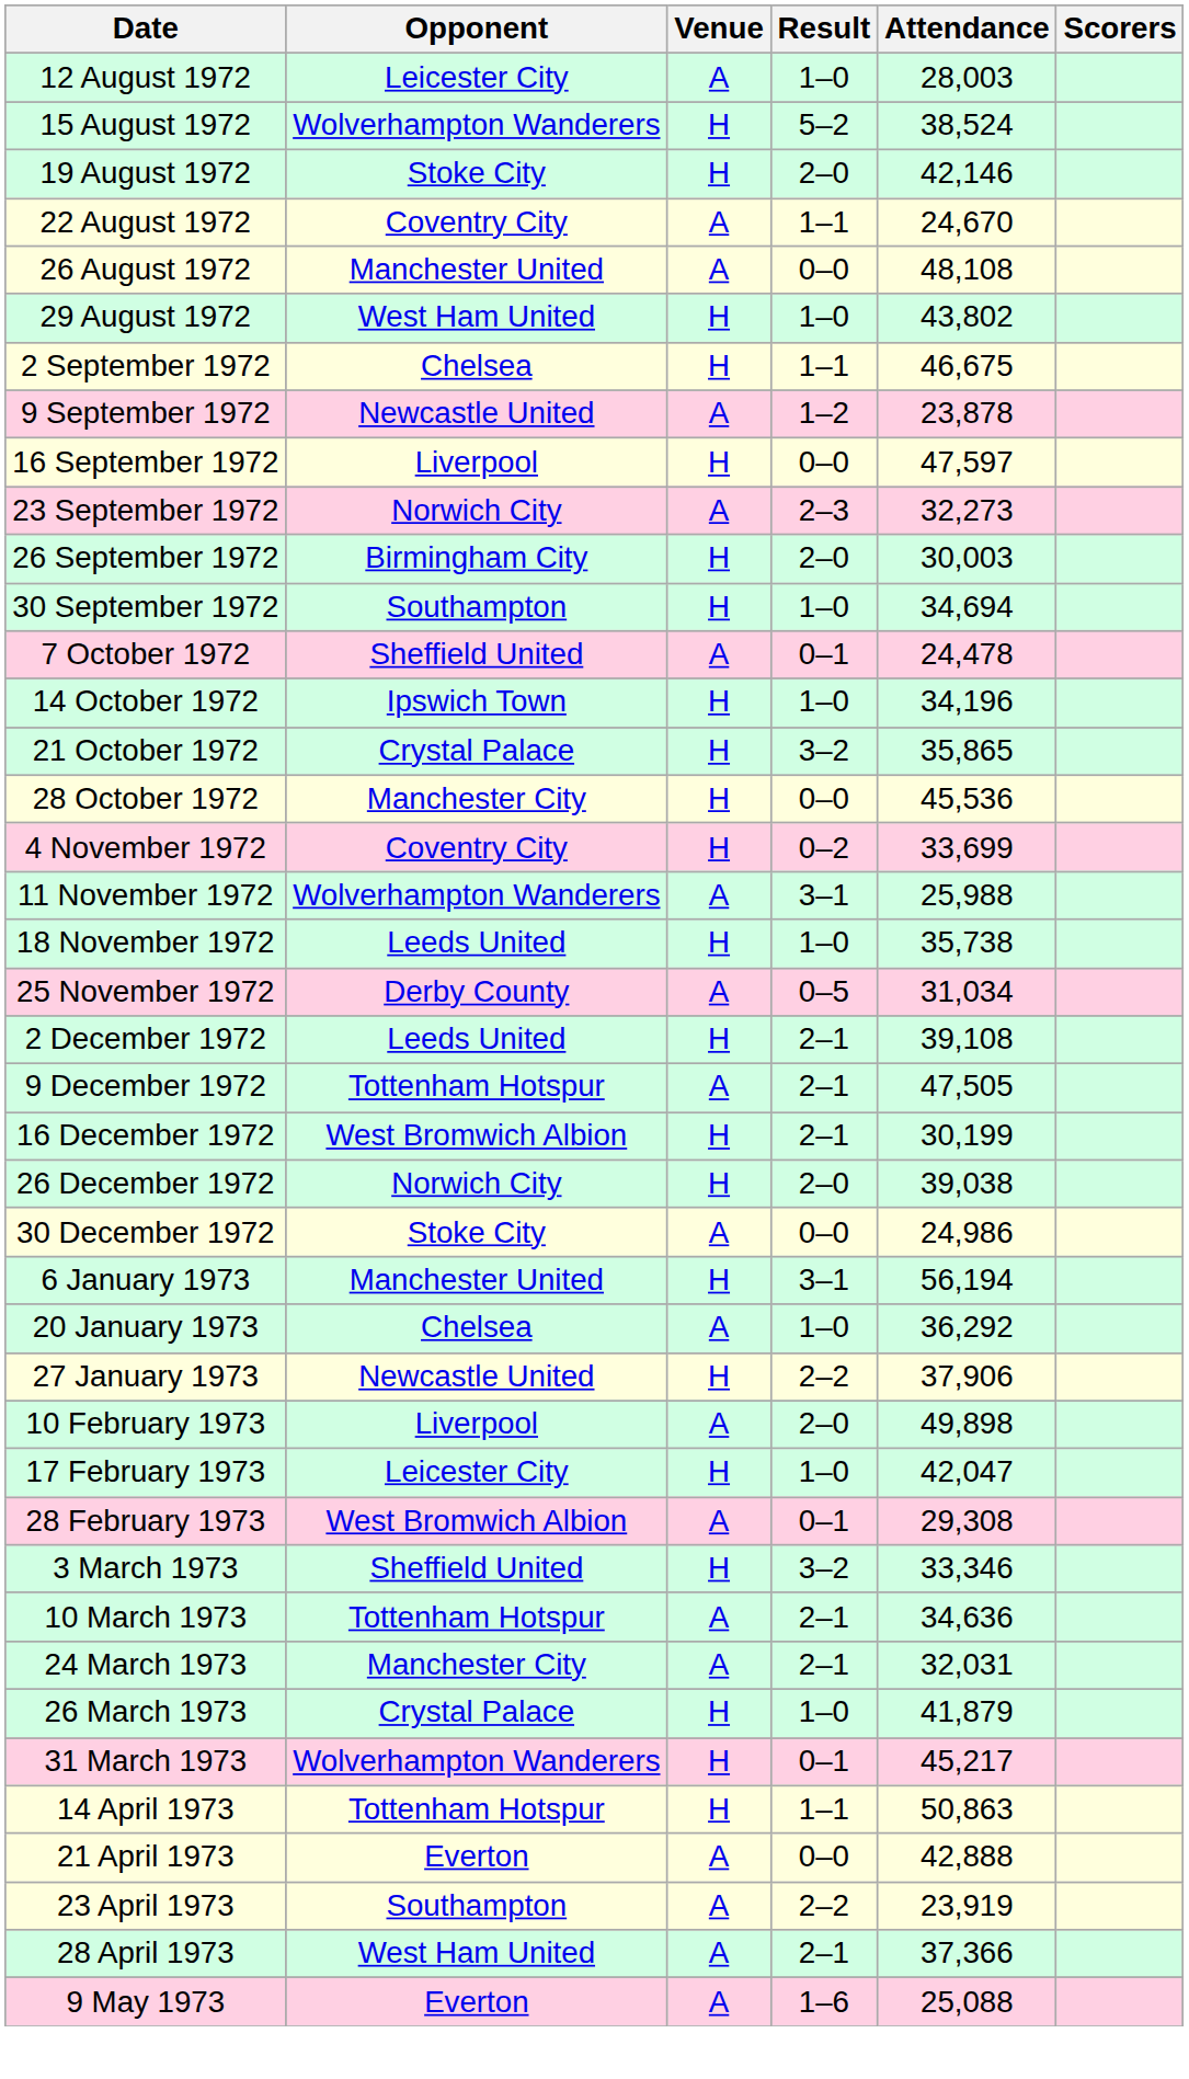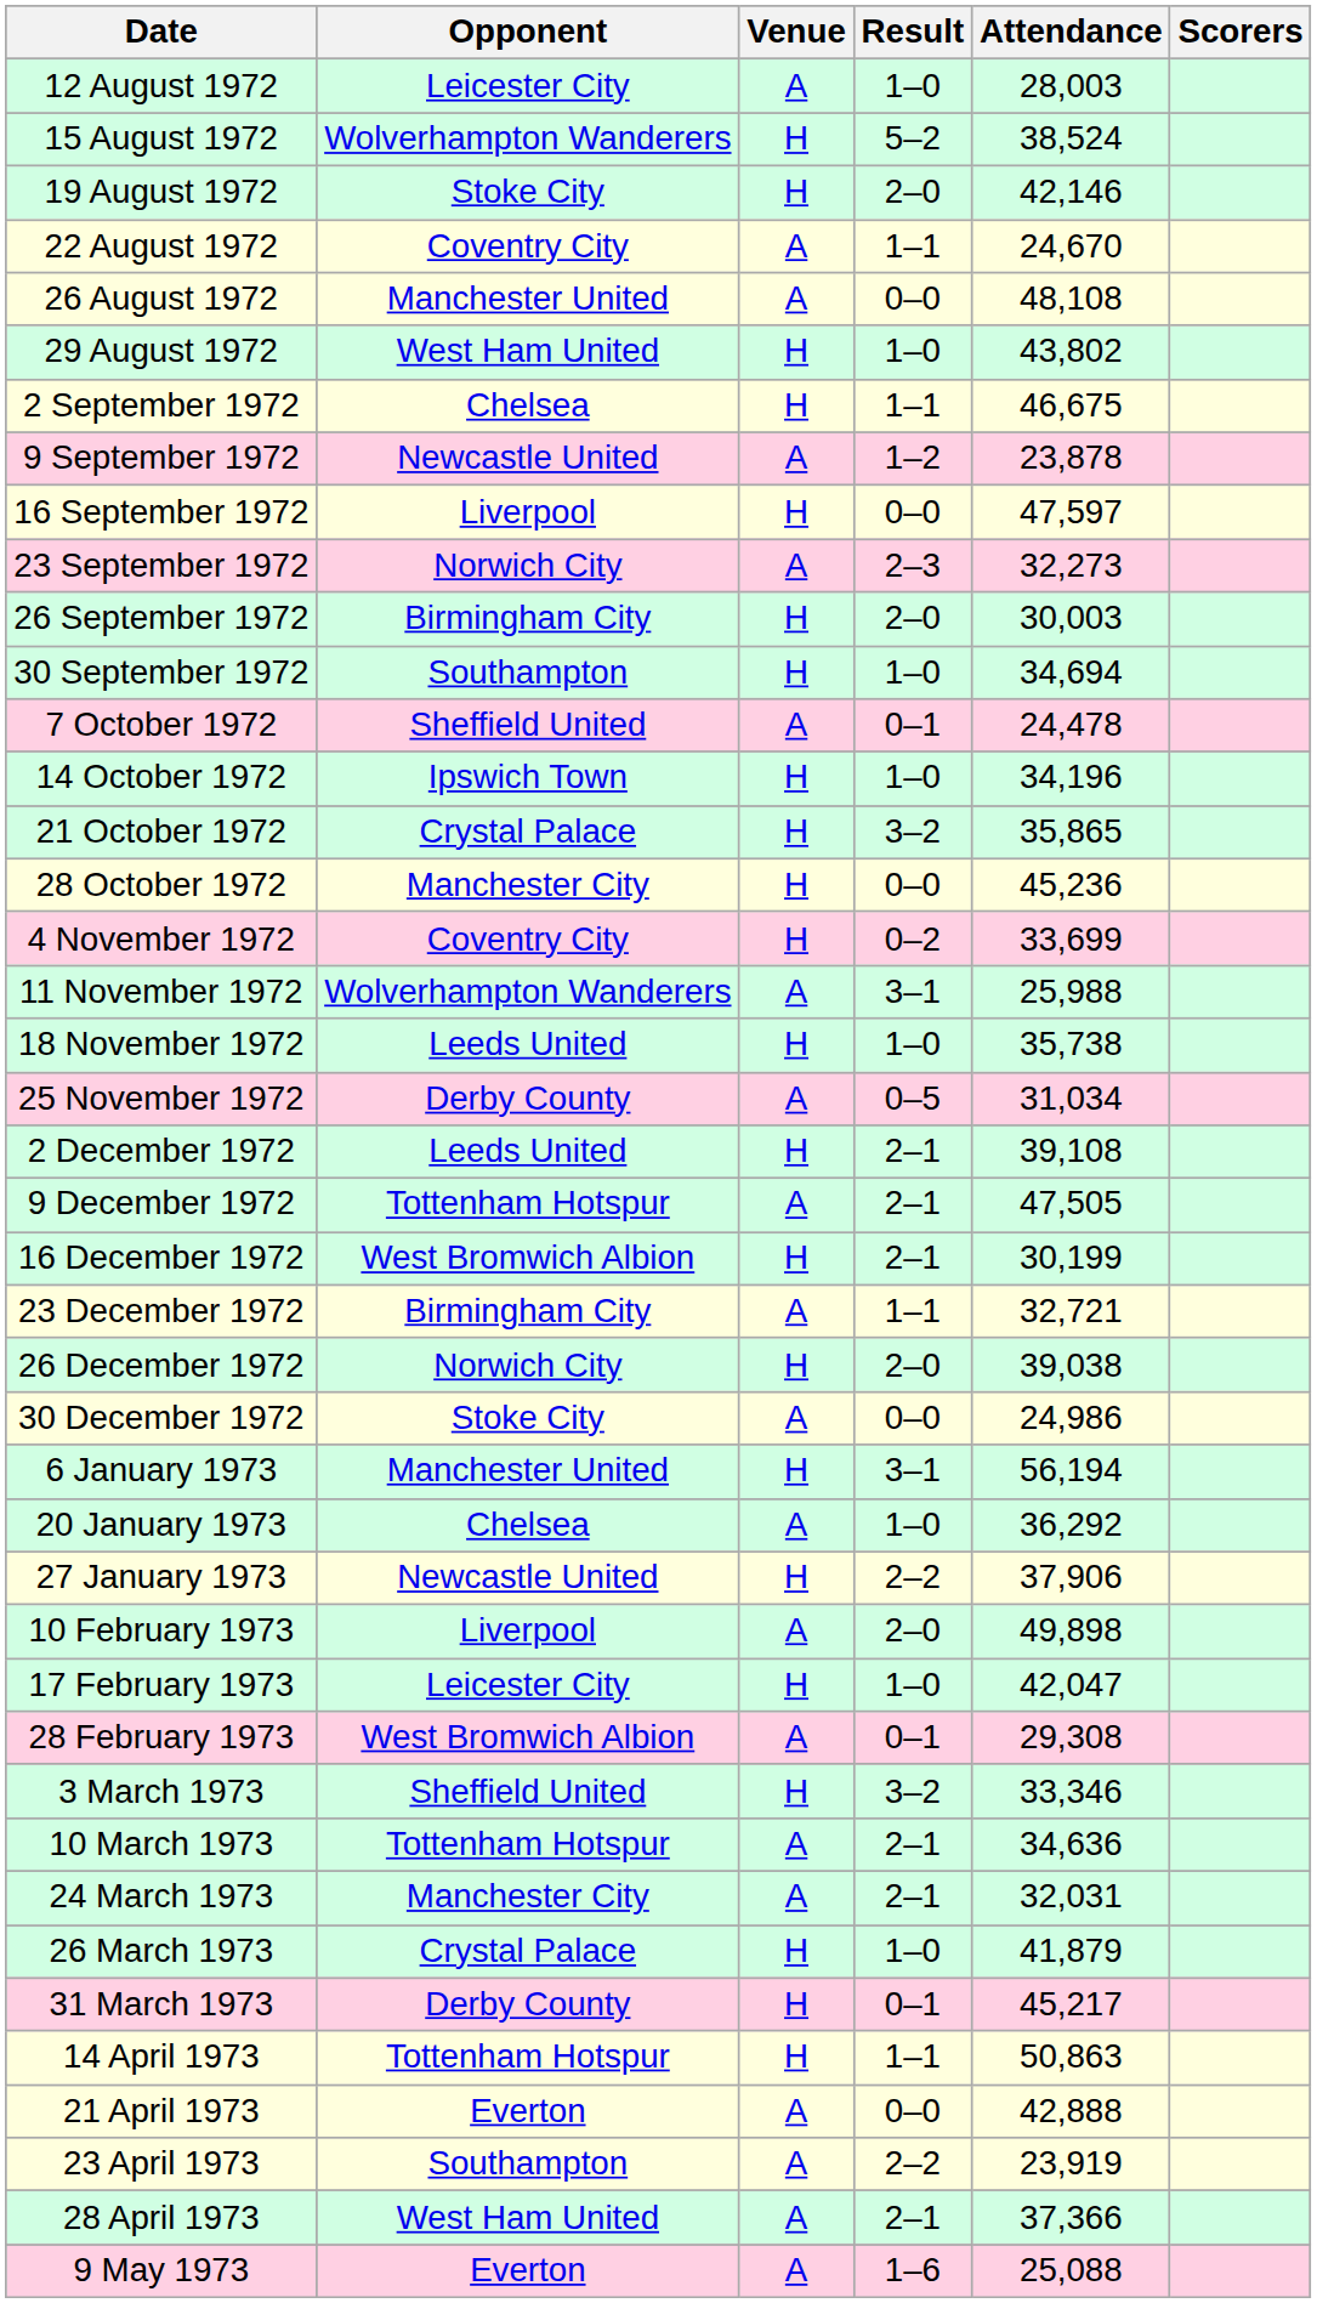28 October 1972 | Attendance: 45,536 -> 45,236
+ row: 23 December 1972 | Birmingham City | A | 1–1 | 32,721
31 March 1973 | Opponent: Wolverhampton Wanderers -> Derby County
